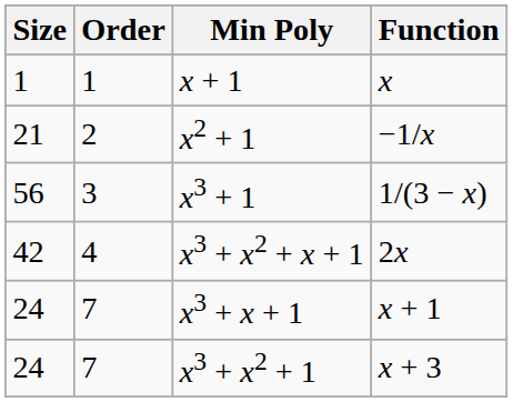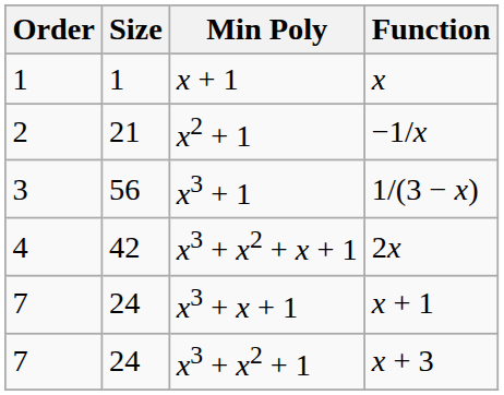columns swapped: Order <-> Size
